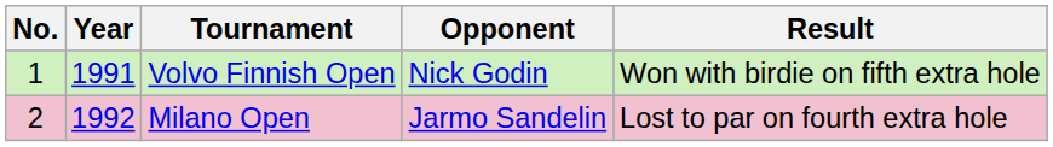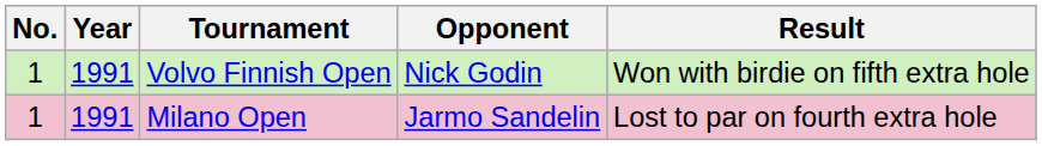Milano Open | No.: 2 -> 1
Milano Open | Year: 1992 -> 1991
